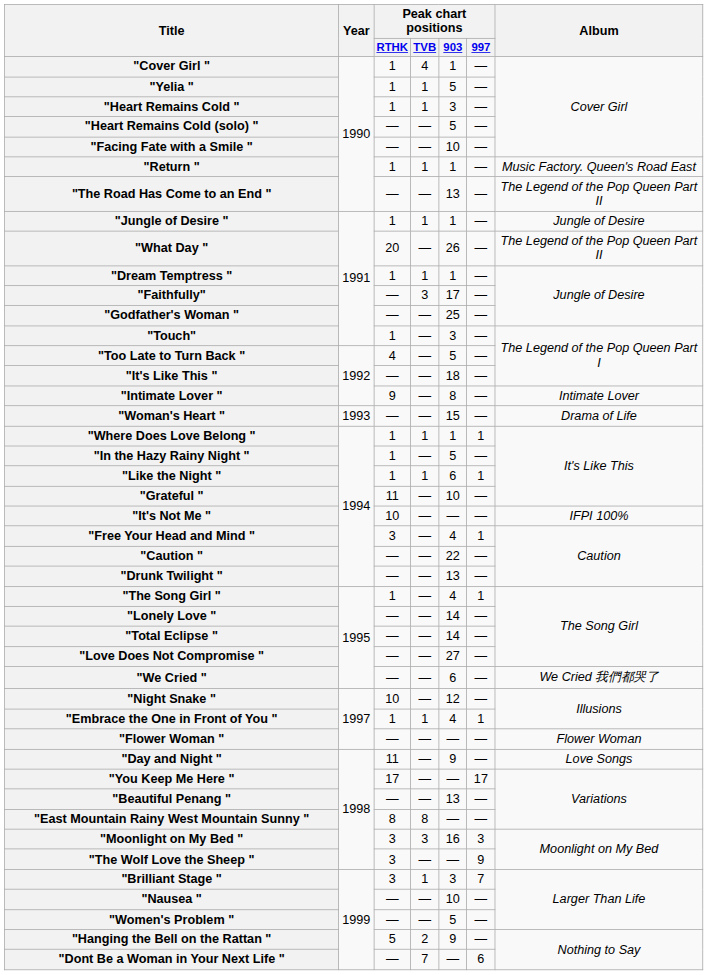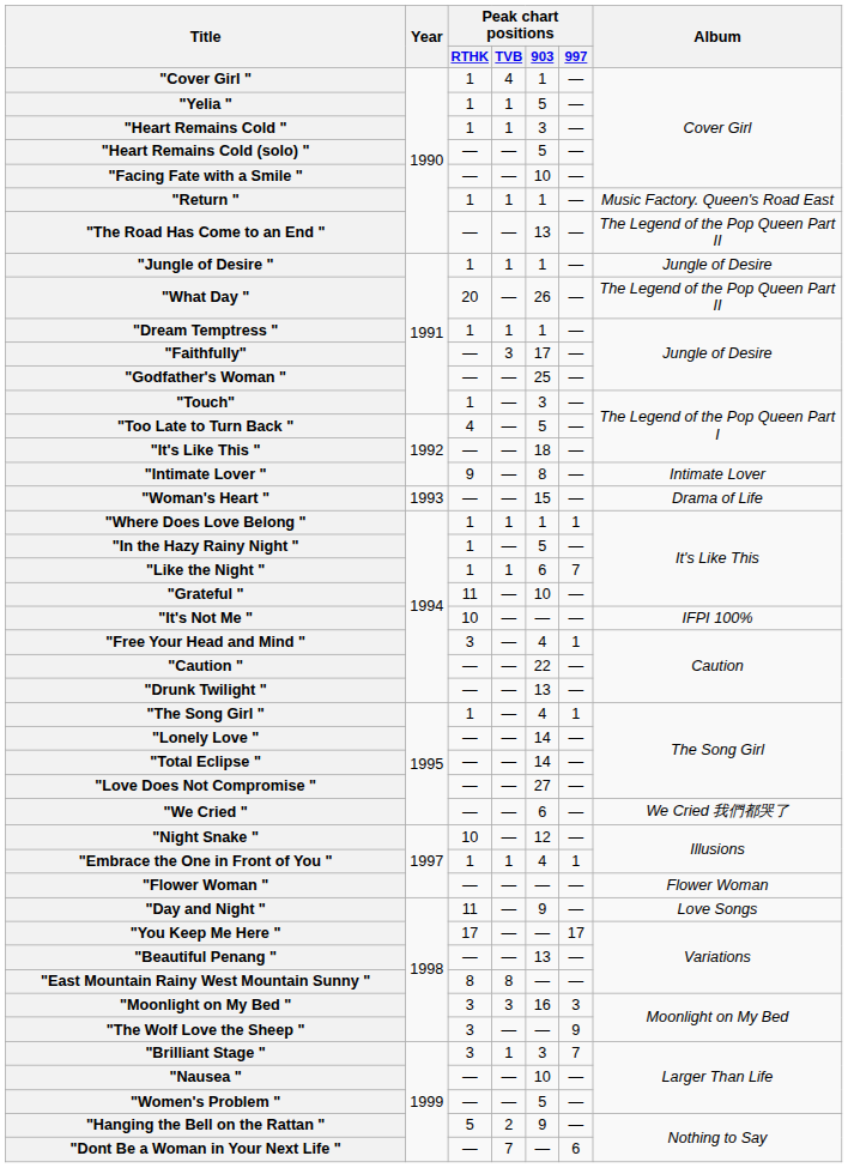"Like the Night " | Peak chart positions / 997: 1 -> 7
